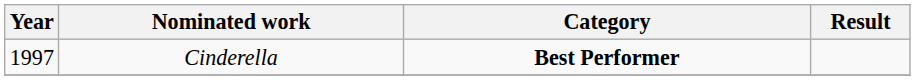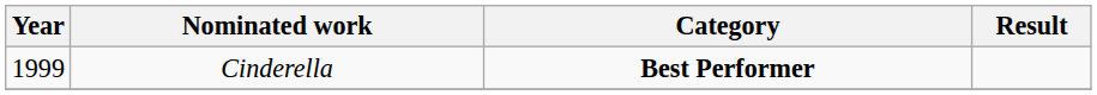Cinderella | Year: 1997 -> 1999
